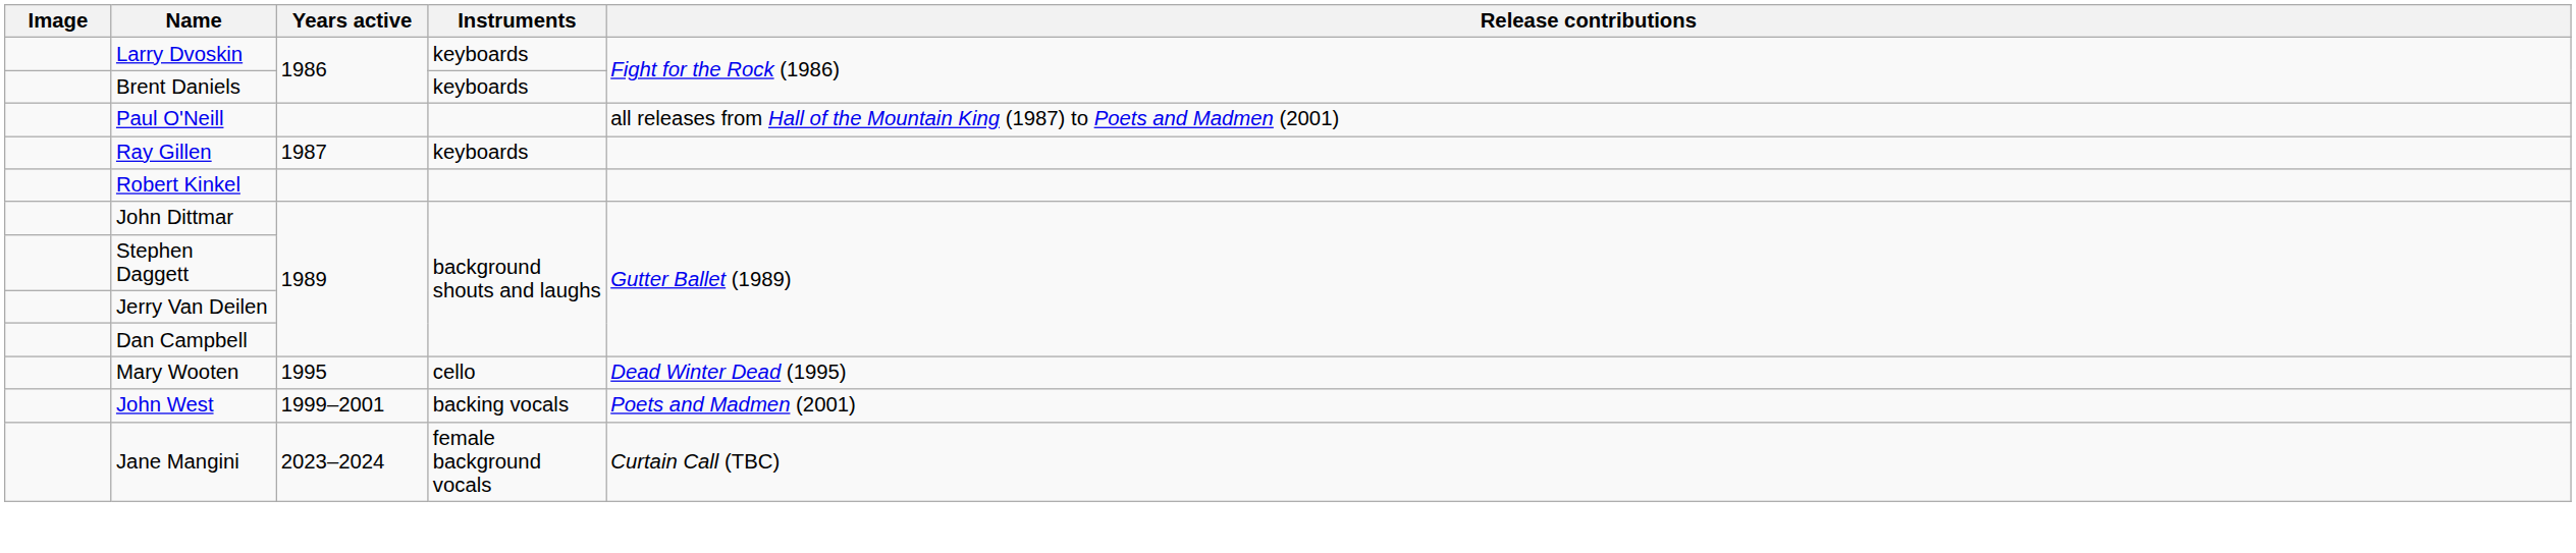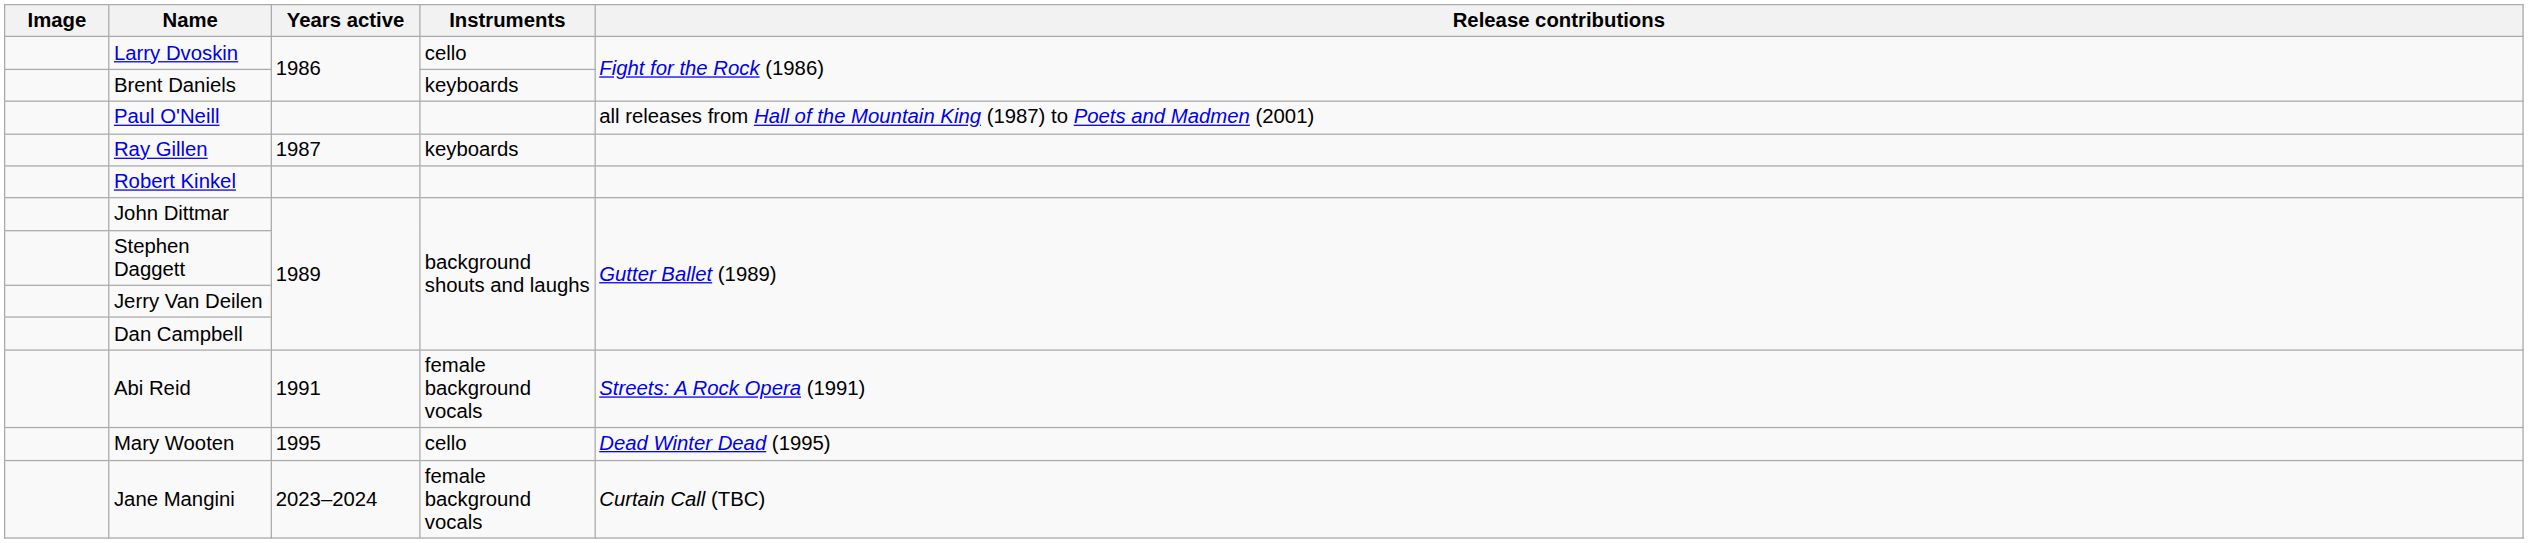Larry Dvoskin | Instruments: keyboards -> cello
+ row: Abi Reid | 1991 | female background vocals | Streets: A Rock Opera (1991)
- row: John West | 1999–2001 | backing vocals | Poets and Madmen (2001)
